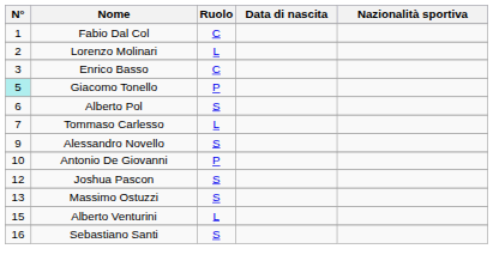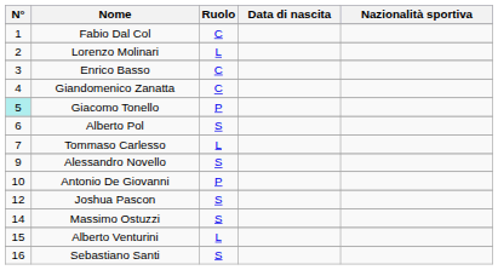+ row: 4 | Giandomenico Zanatta | C
Massimo Ostuzzi | N°: 13 -> 14
